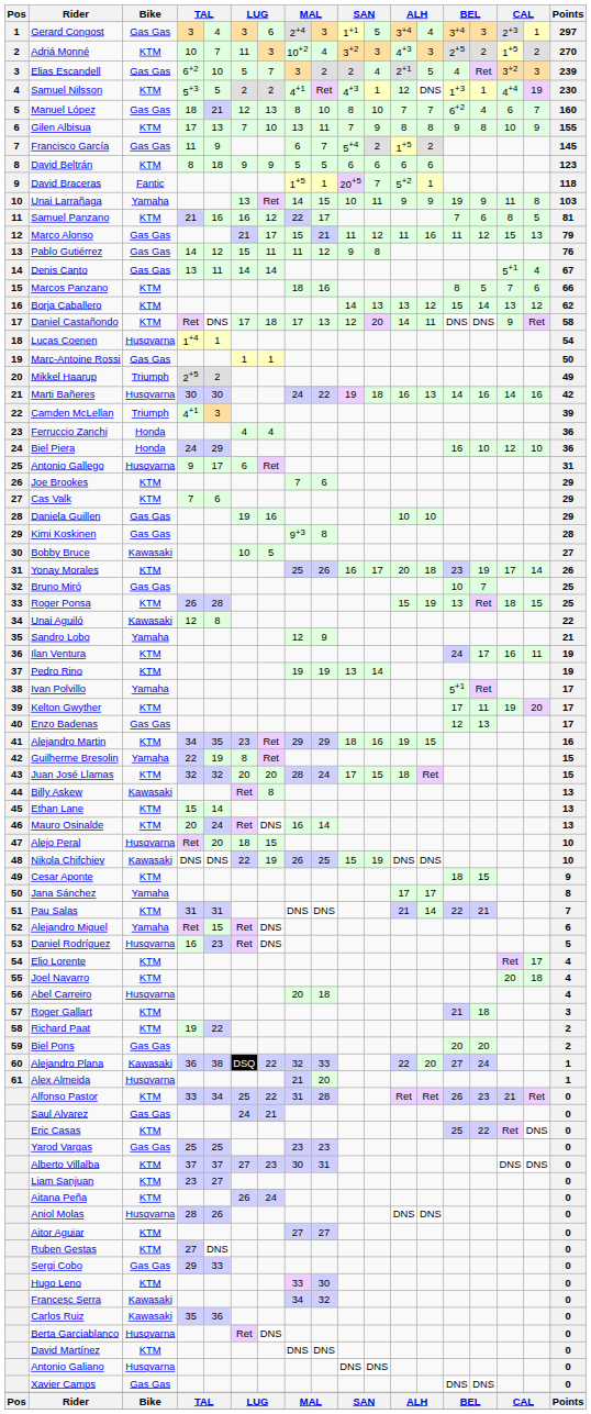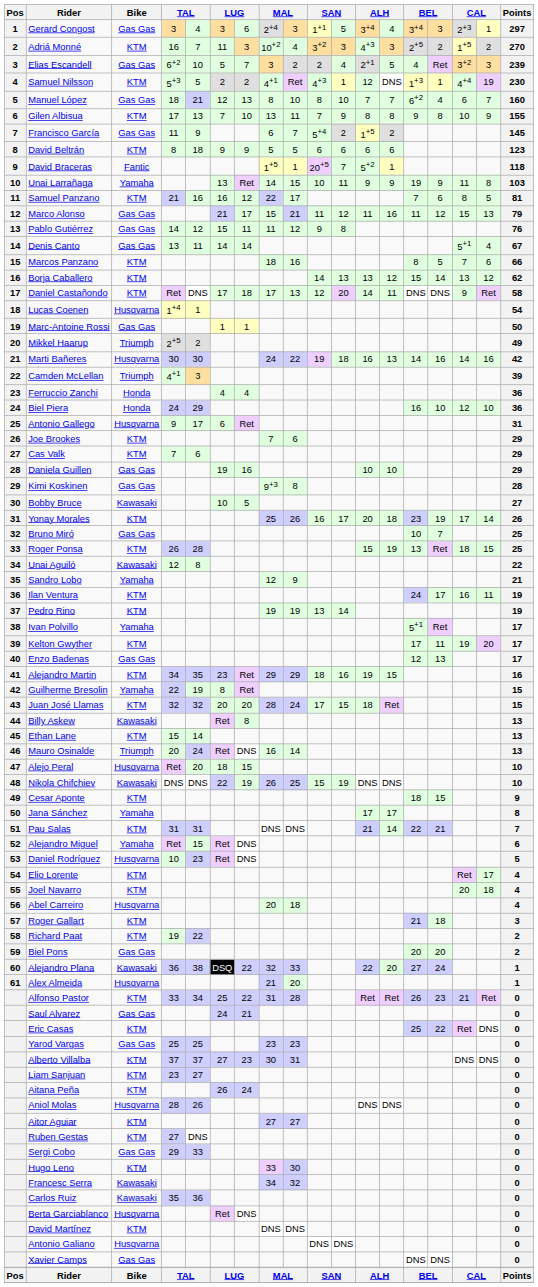Adriá Monné | column 4: 10 -> 16
Mauro Osinalde | Bike: KTM -> Triumph
Daniel Rodríguez | column 4: 16 -> 10
